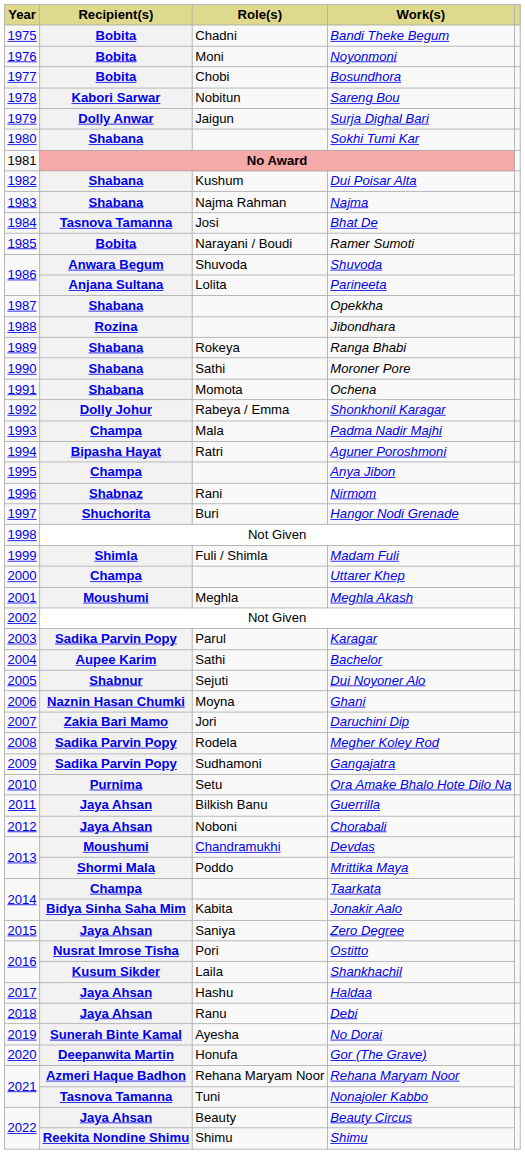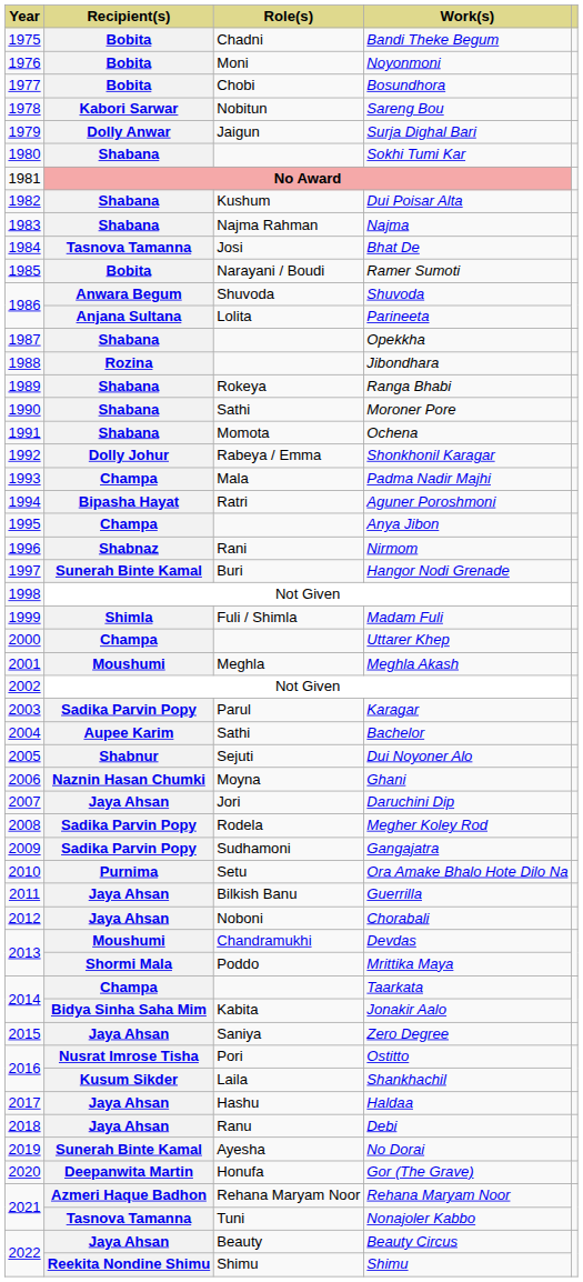Hangor Nodi Grenade | Recipient(s): Shuchorita -> Sunerah Binte Kamal
Daruchini Dip | Recipient(s): Zakia Bari Mamo -> Jaya Ahsan
